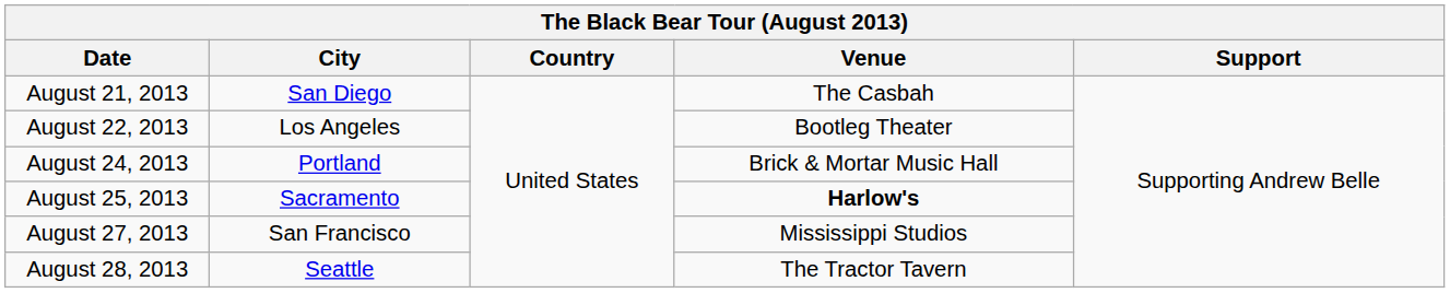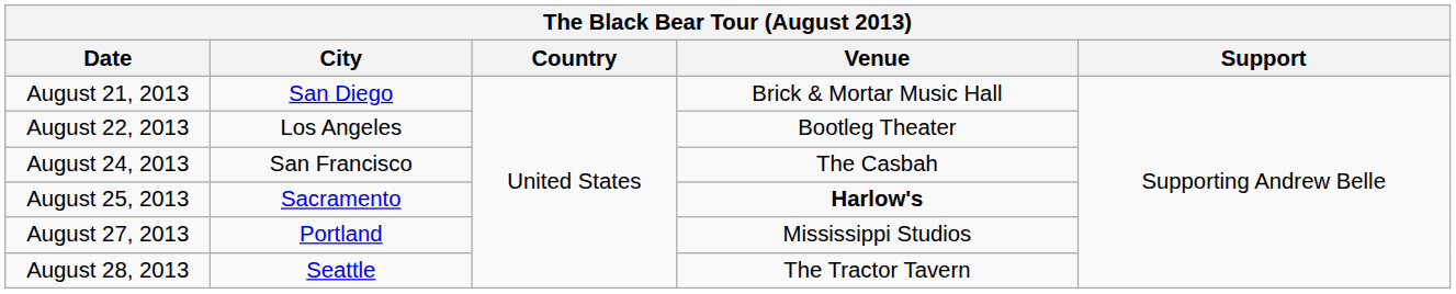August 21, 2013 | Venue: The Casbah -> Brick & Mortar Music Hall
August 24, 2013 | City: Portland -> San Francisco
August 24, 2013 | Venue: Brick & Mortar Music Hall -> The Casbah
August 27, 2013 | City: San Francisco -> Portland
